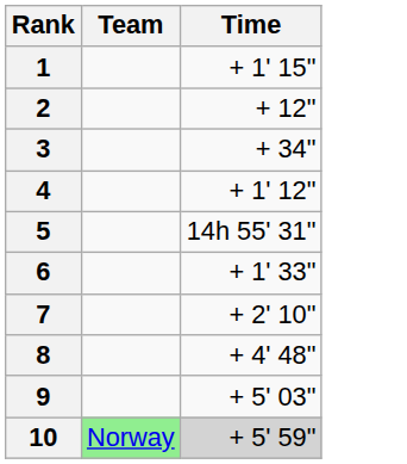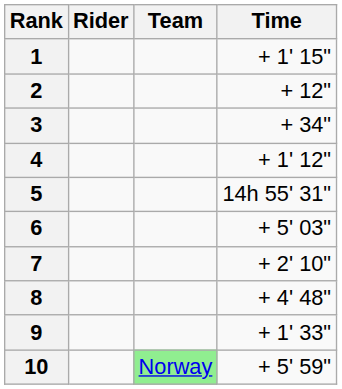+ column: Rider
6 | Time: + 1' 33" -> + 5' 03"
9 | Time: + 5' 03" -> + 1' 33"
10 | Time: lightgrey background -> no background
